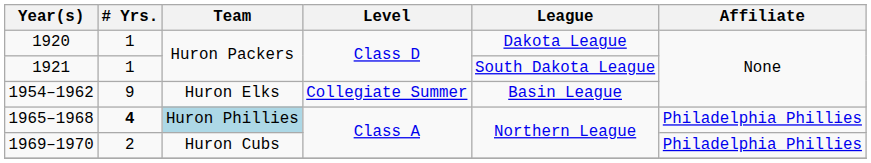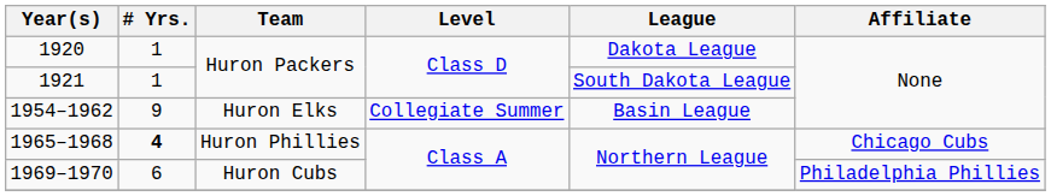1965–1968 | Team: lightblue background -> no background
1965–1968 | Affiliate: Philadelphia Phillies -> Chicago Cubs
1969–1970 | # Yrs.: 2 -> 6
